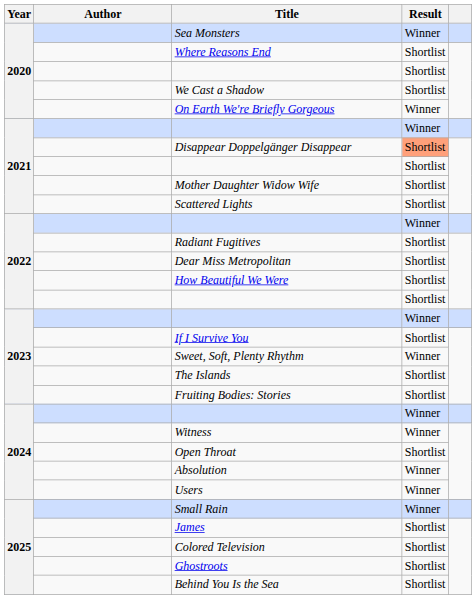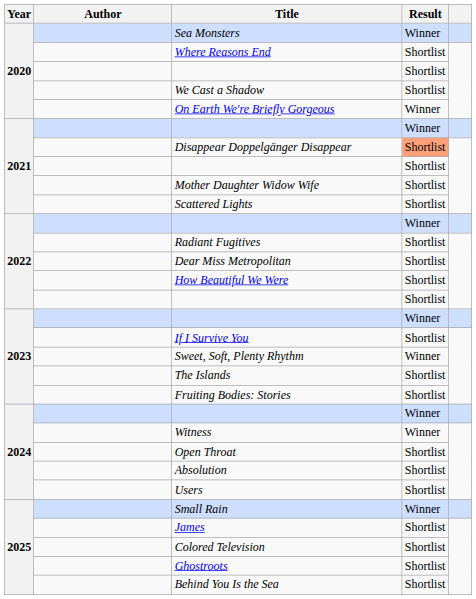Absolution | Result: Winner -> Shortlist
Users | Result: Winner -> Shortlist
